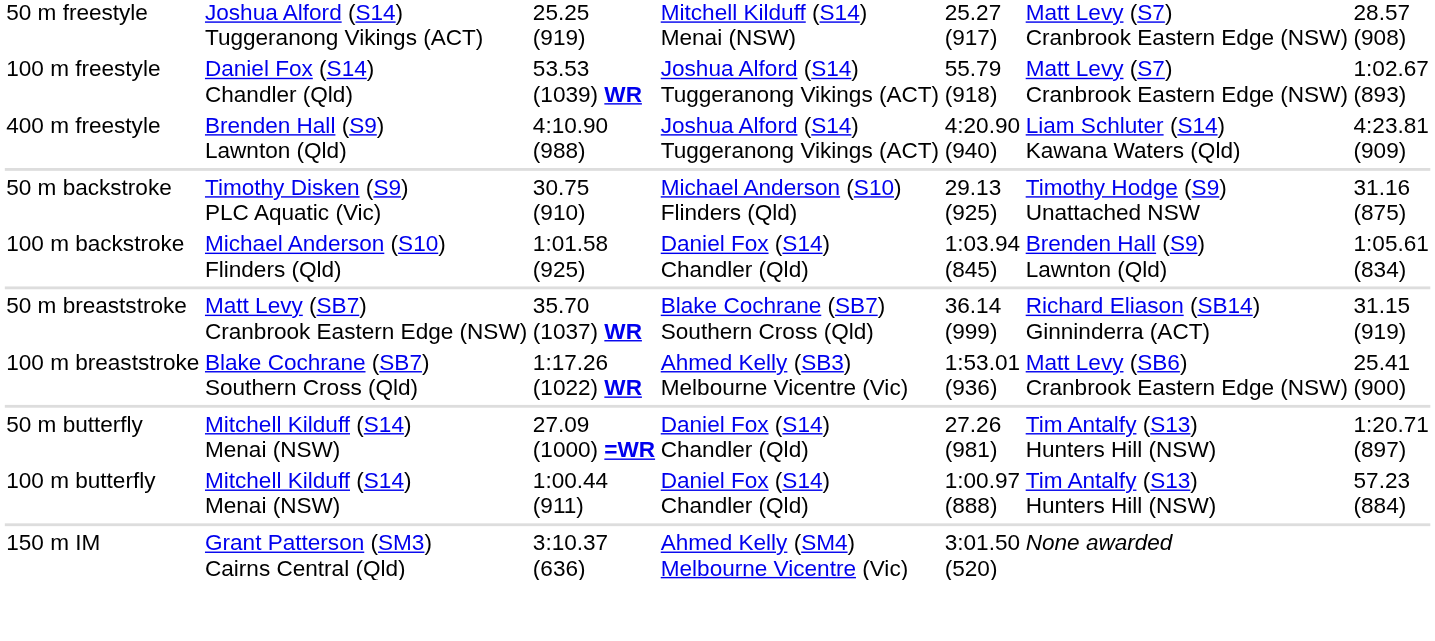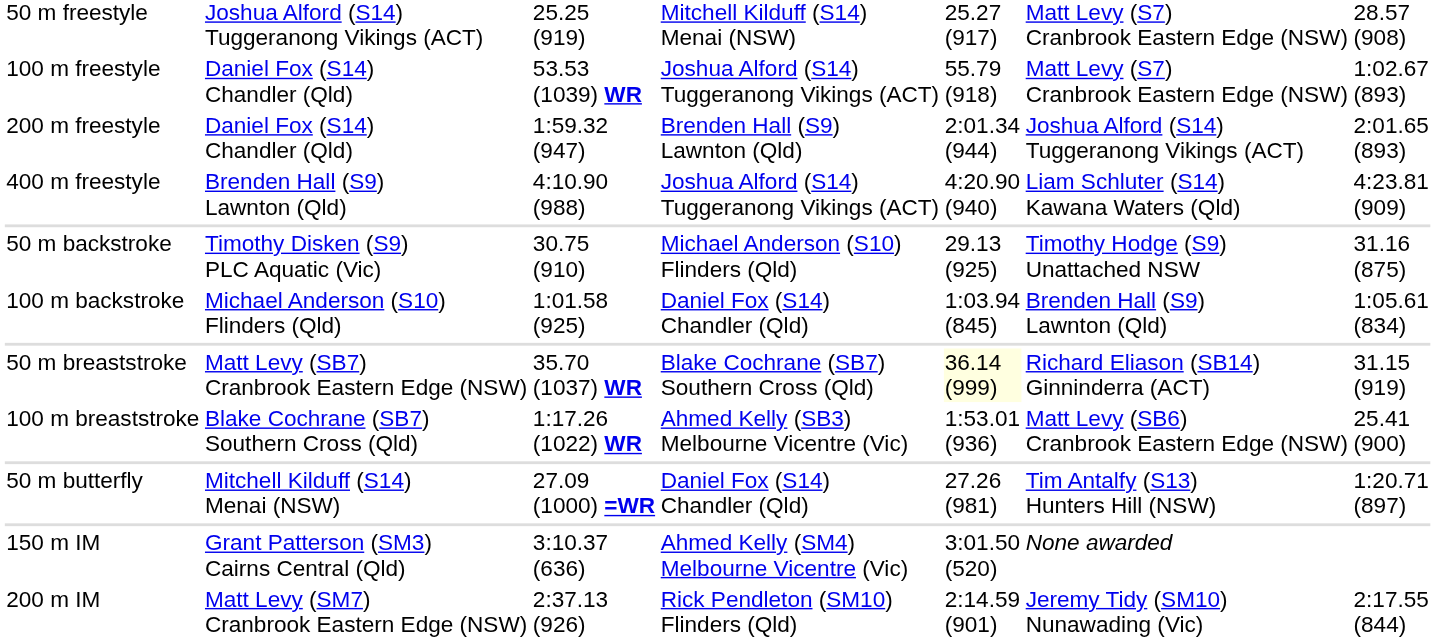+ row: 200 m freestyle | Daniel Fox (S14) Chandler (Qld) | 1:59.32 (947) | Brenden Hall (S9) Lawnton (Qld) | 2:01.34 (944) | Joshua Alford (S14) Tuggeranong Vikings (ACT) | 2:01.65 (893)
50 m breaststroke | column 5: no background -> lightyellow background
- row: 100 m butterfly | Mitchell Kilduff (S14) Menai (NSW) | 1:00.44 (911) | Daniel Fox (S14) Chandler (Qld) | 1:00.97 (888) | Tim Antalfy (S13) Hunters Hill (NSW) | 57.23 (884)
+ row: 200 m IM | Matt Levy (SM7) Cranbrook Eastern Edge (NSW) | 2:37.13 (926) | Rick Pendleton (SM10) Flinders (Qld) | 2:14.59 (901) | Jeremy Tidy (SM10) Nunawading (Vic) | 2:17.55 (844)
